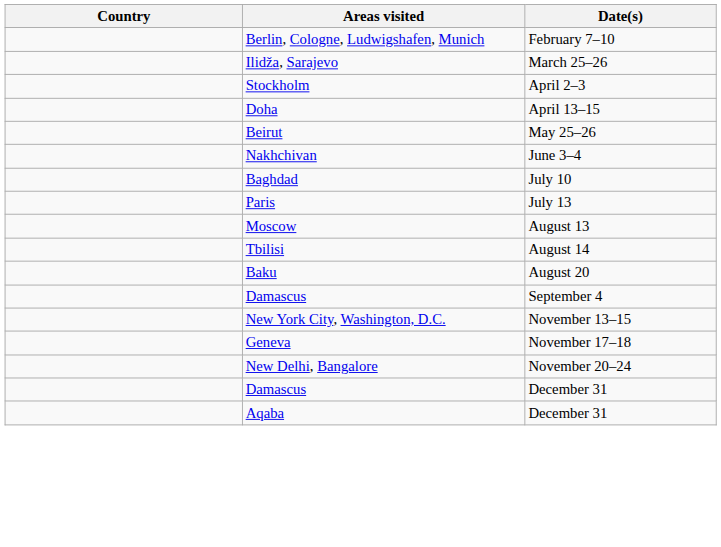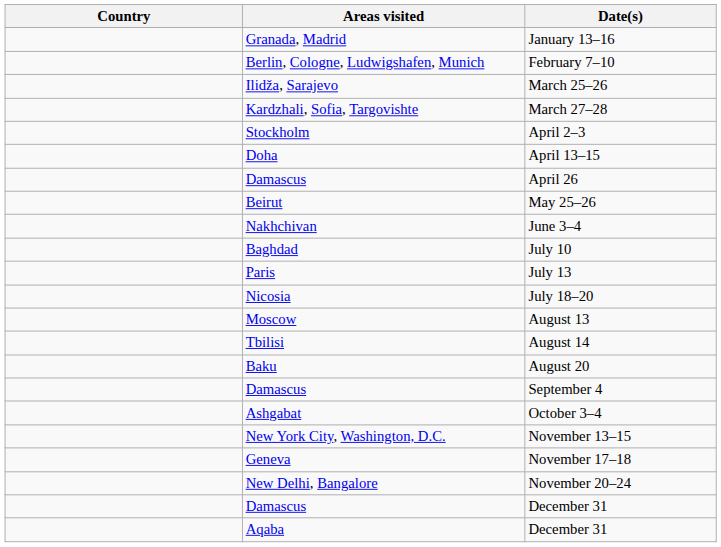+ row: Granada, Madrid | January 13–16
+ row: Kardzhali, Sofia, Targovishte | March 27–28
+ row: Damascus | April 26
+ row: Nicosia | July 18–20
+ row: Ashgabat | October 3–4
